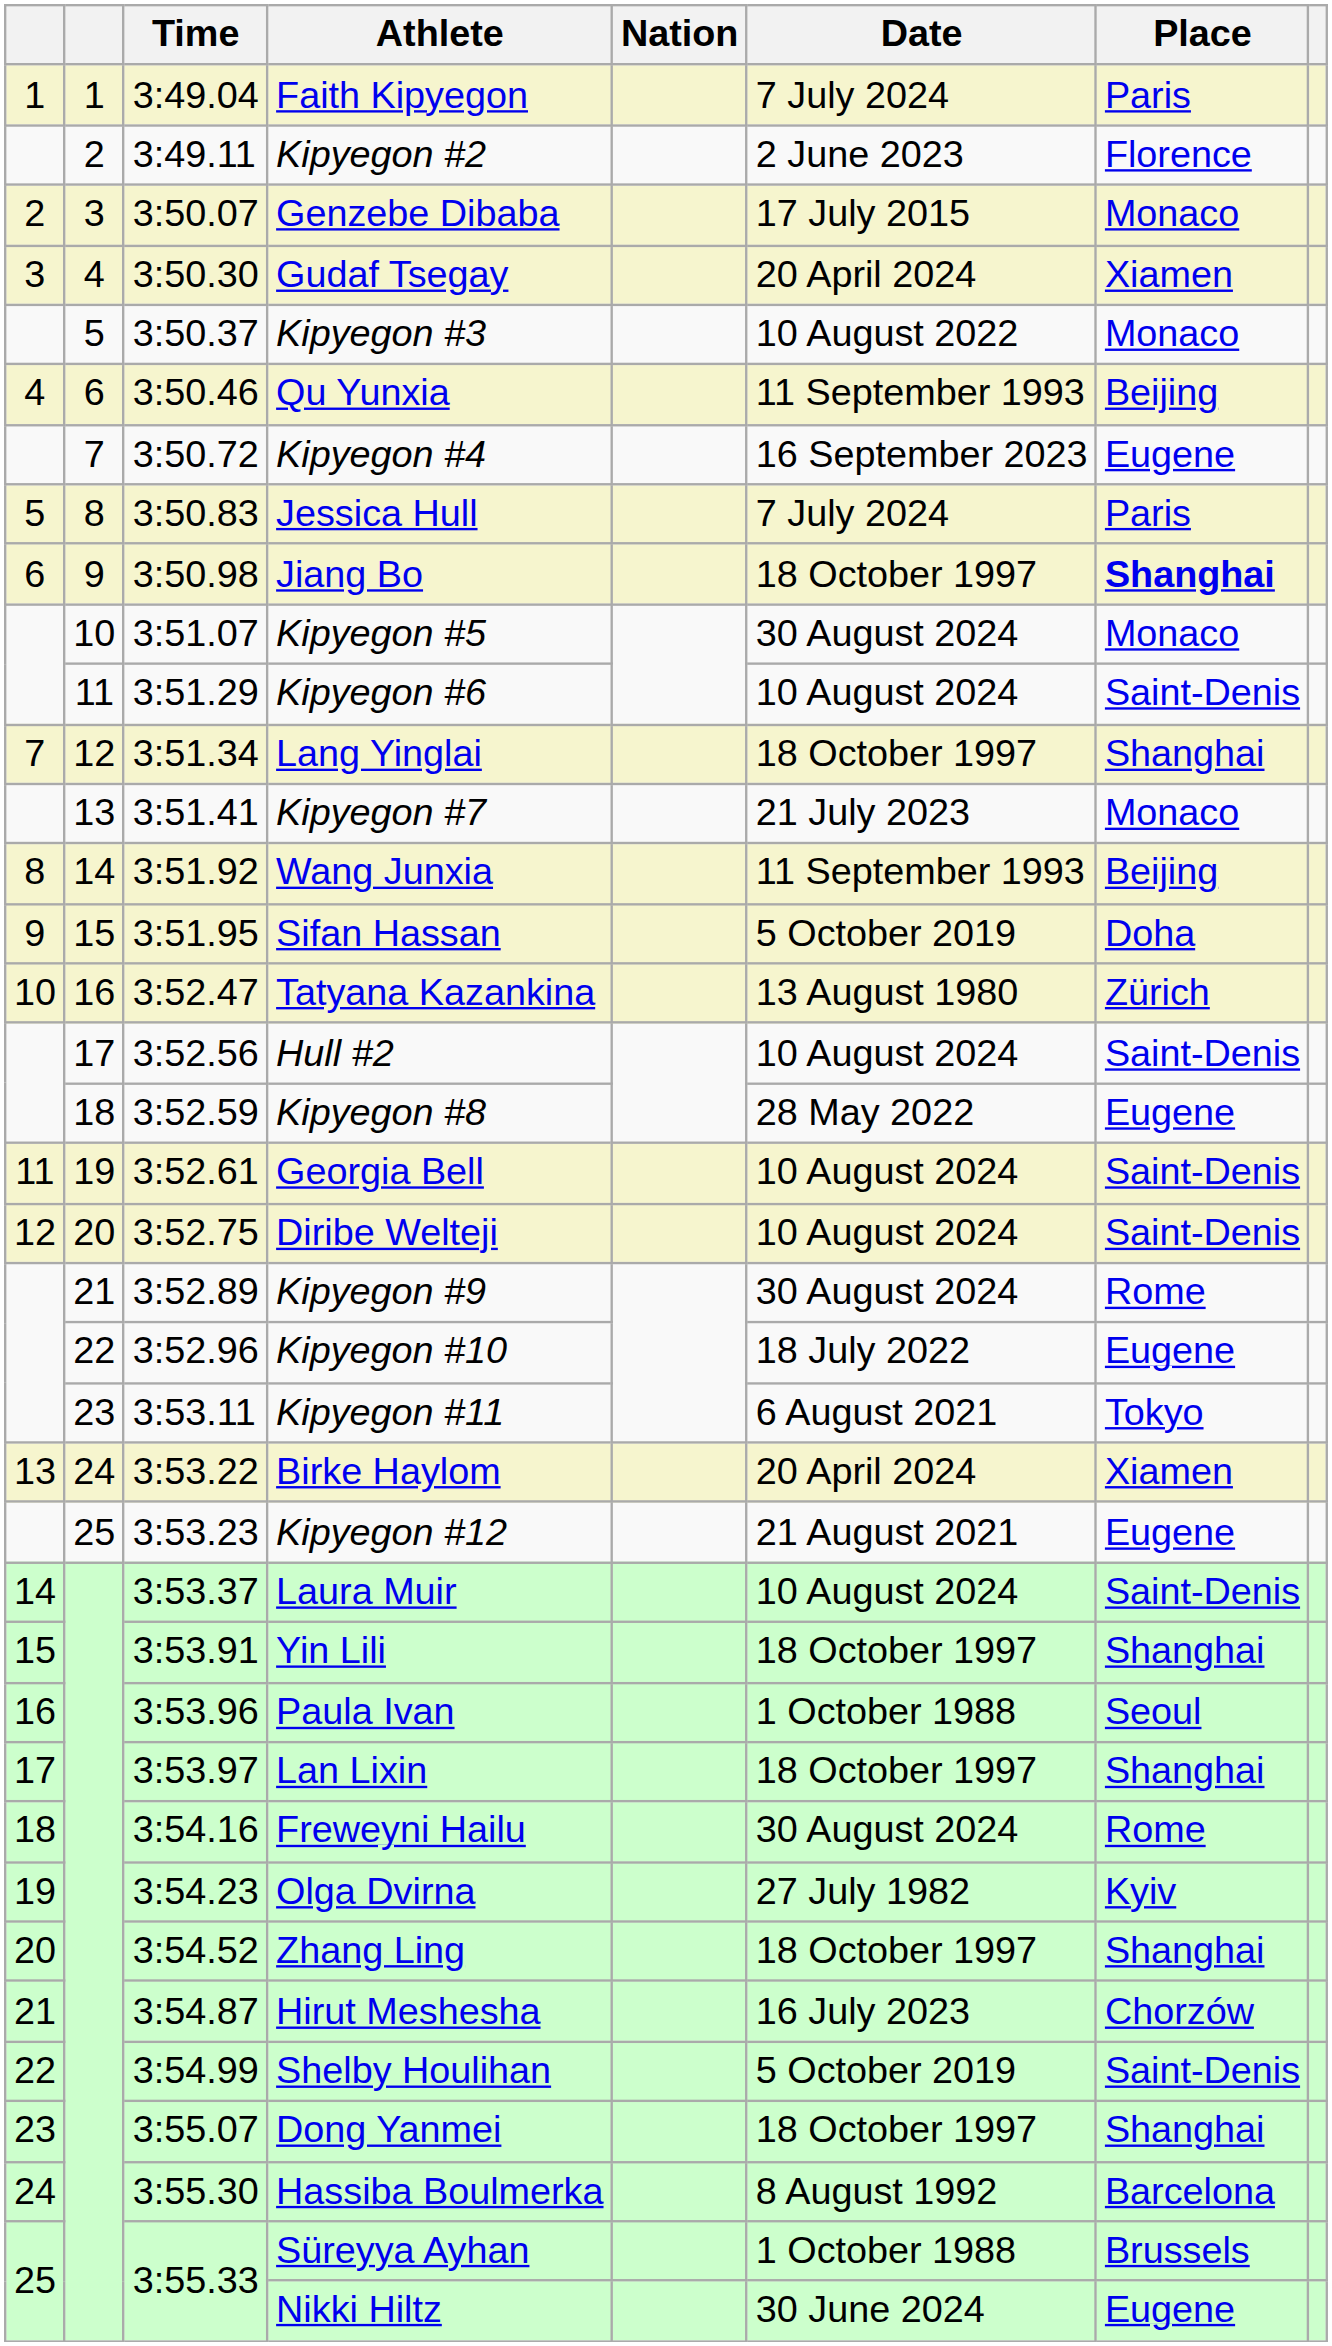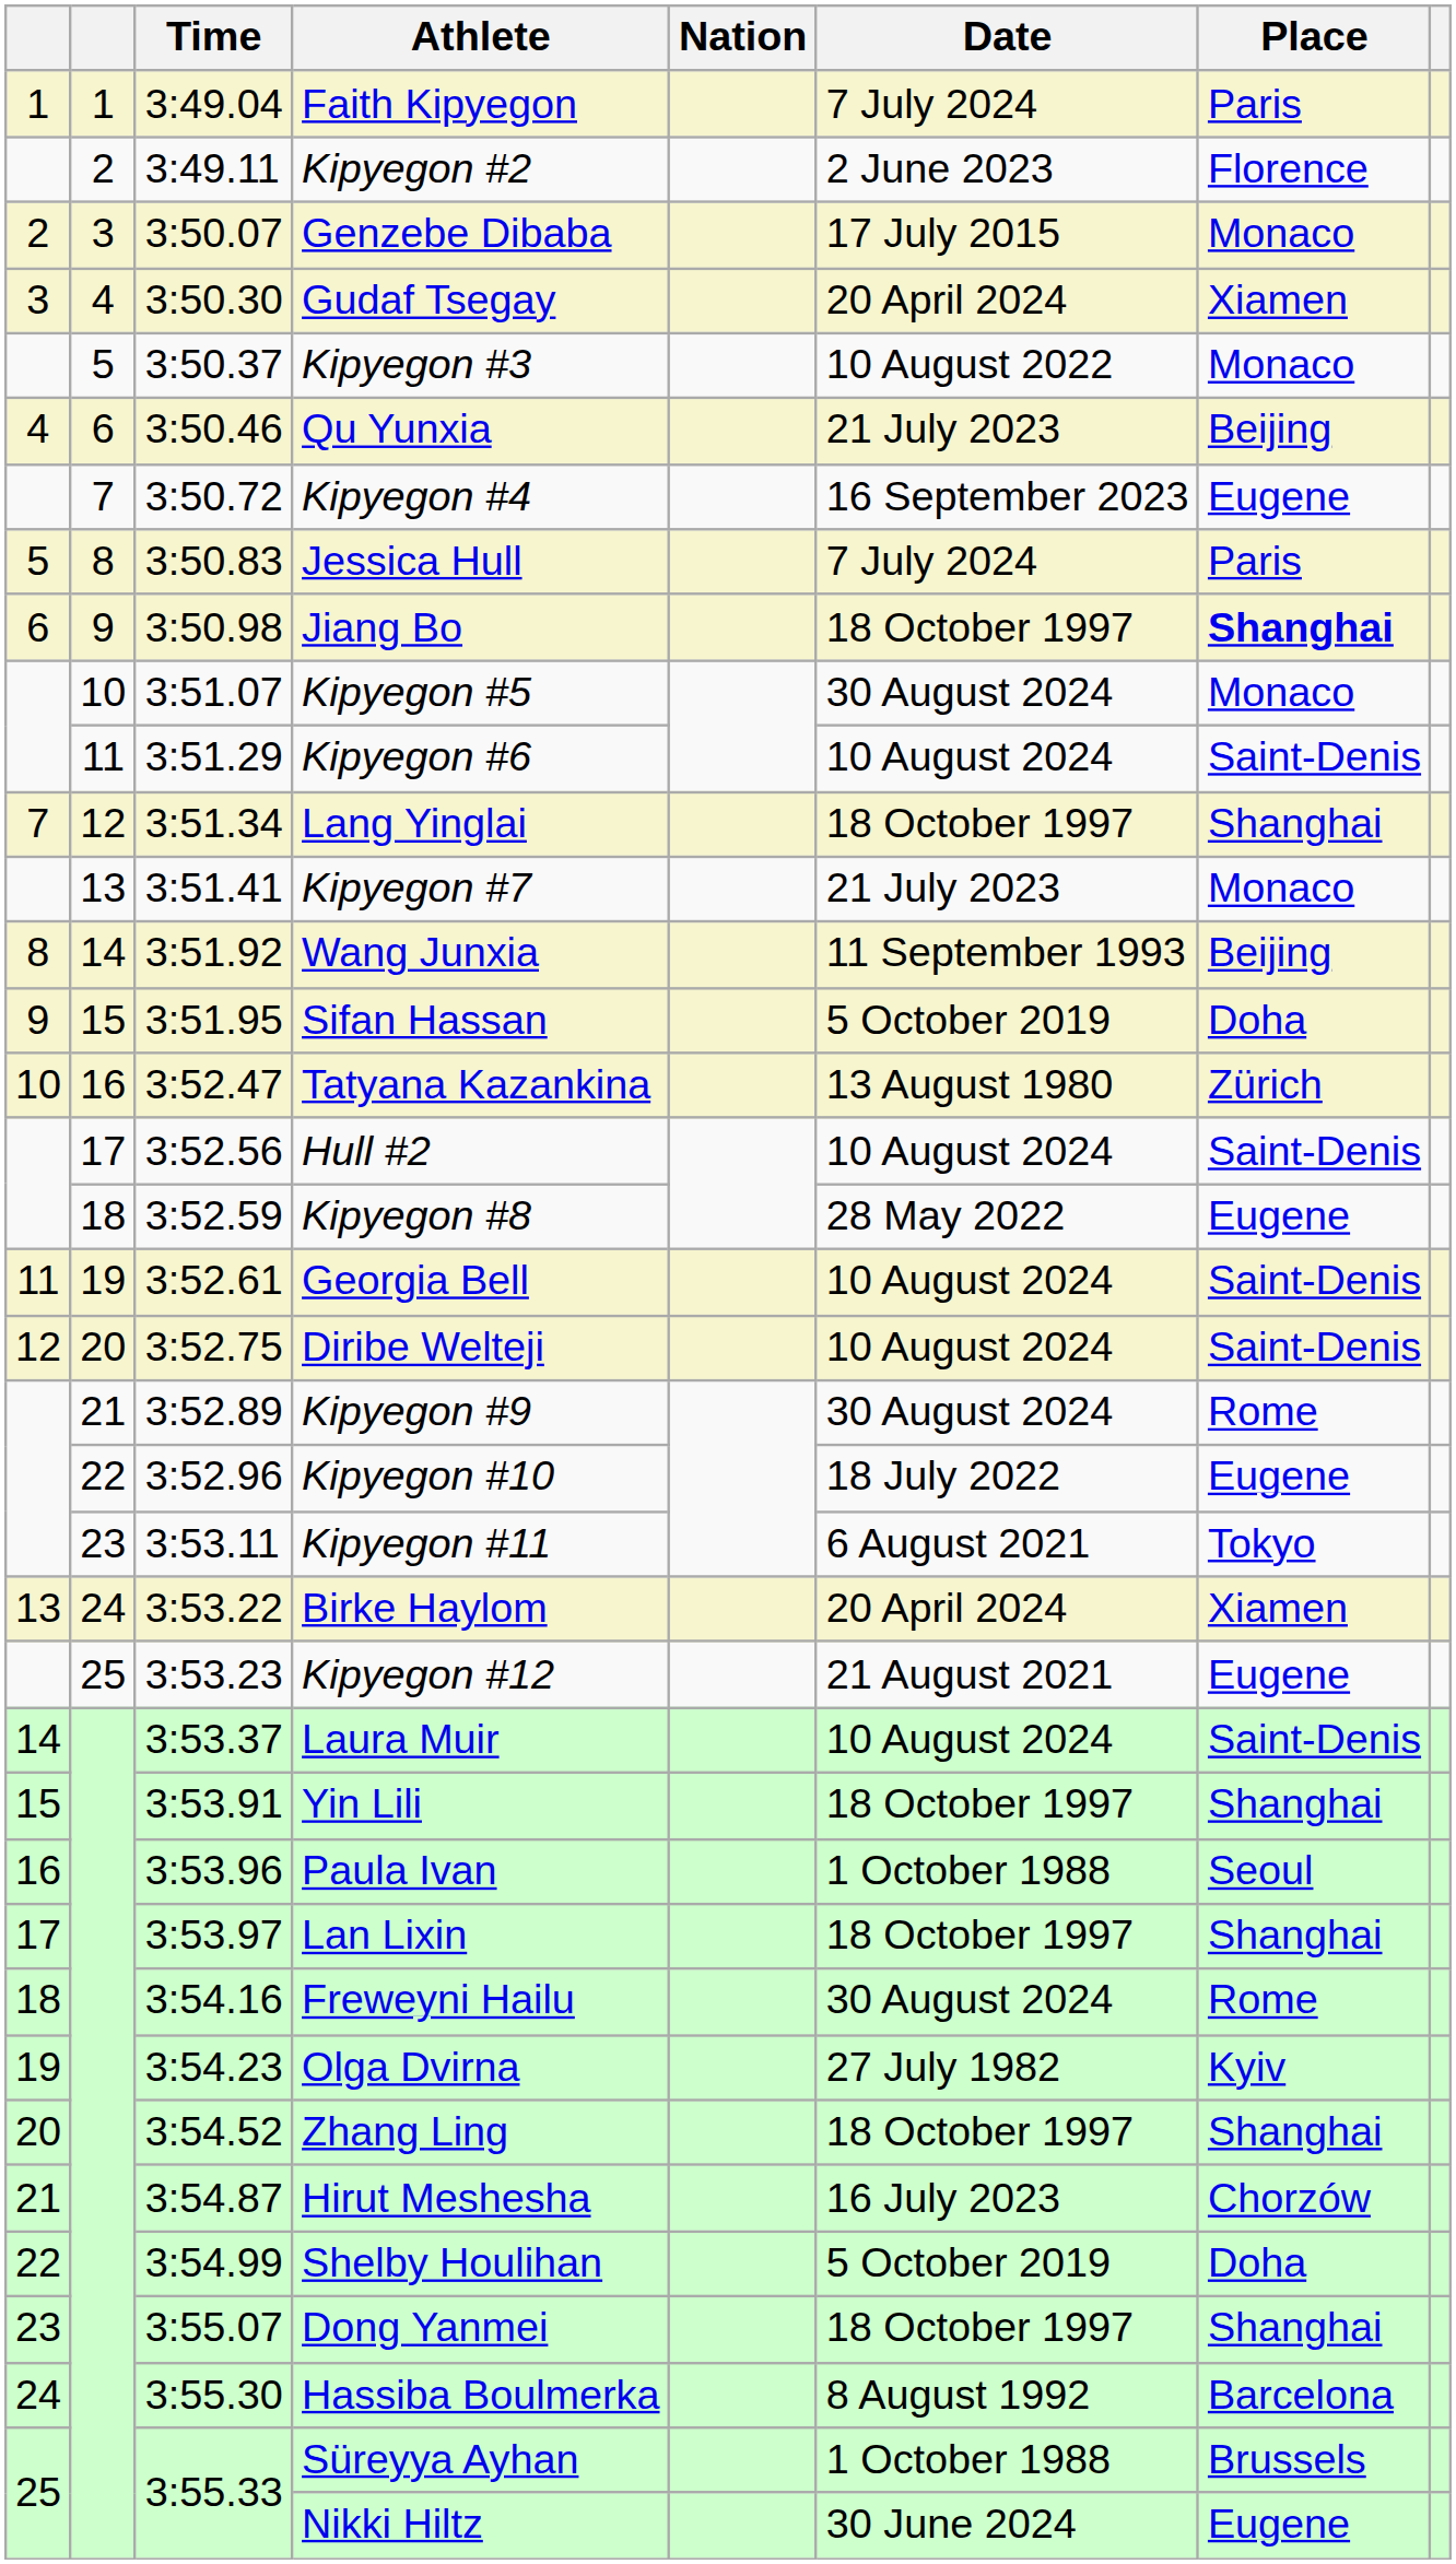Qu Yunxia | Date: 11 September 1993 -> 21 July 2023
Shelby Houlihan | Place: Saint-Denis -> Doha
